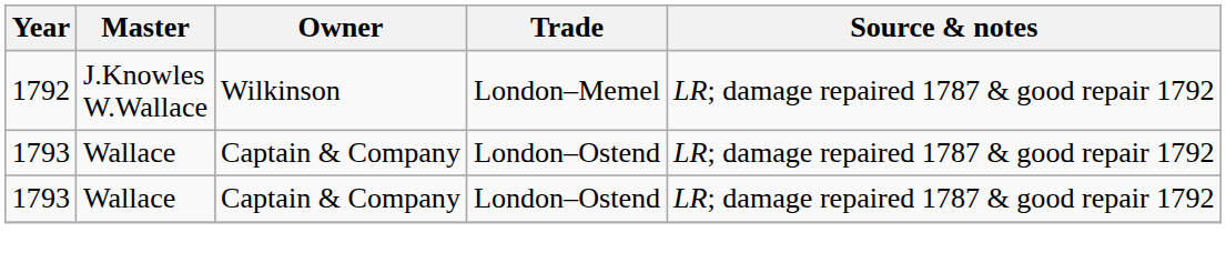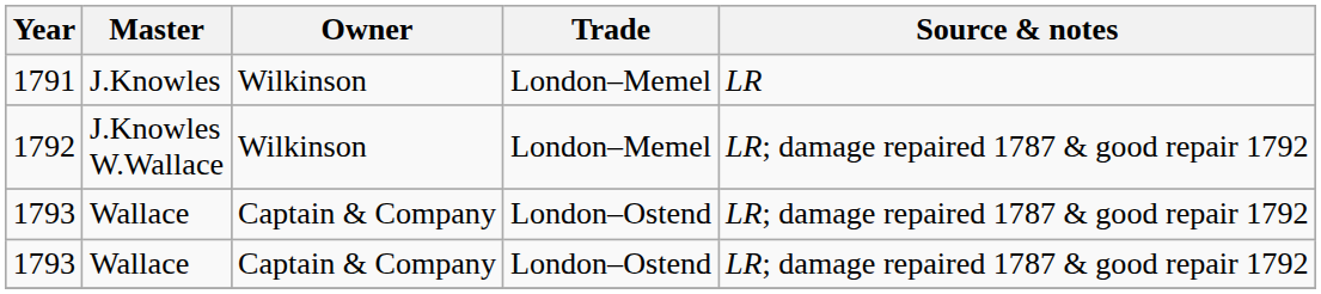+ row: 1791 | J.Knowles | Wilkinson | London–Memel | LR
